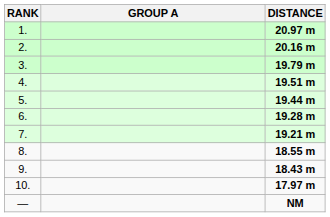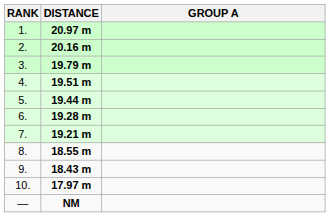columns swapped: GROUP A <-> DISTANCE
